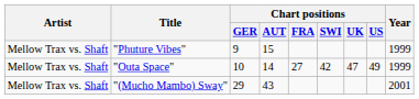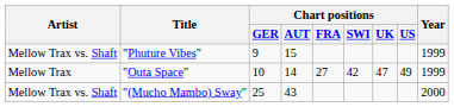"Outa Space" | Artist: Mellow Trax vs. Shaft -> Mellow Trax
"(Mucho Mambo) Sway" | Chart positions / GER: 29 -> 25
"(Mucho Mambo) Sway" | Year: 2001 -> 2000
